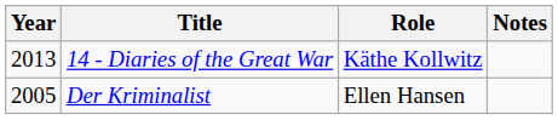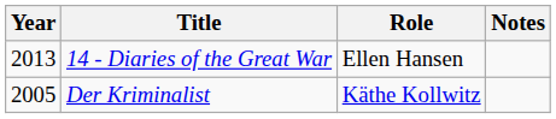14 - Diaries of the Great War | Role: Käthe Kollwitz -> Ellen Hansen
Der Kriminalist | Role: Ellen Hansen -> Käthe Kollwitz
